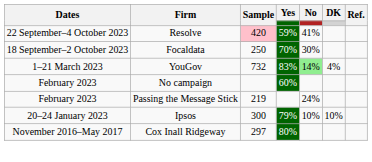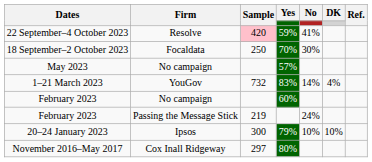+ row: May 2023 | No campaign | 57%
1–21 March 2023 | No: lightgreen background -> no background
